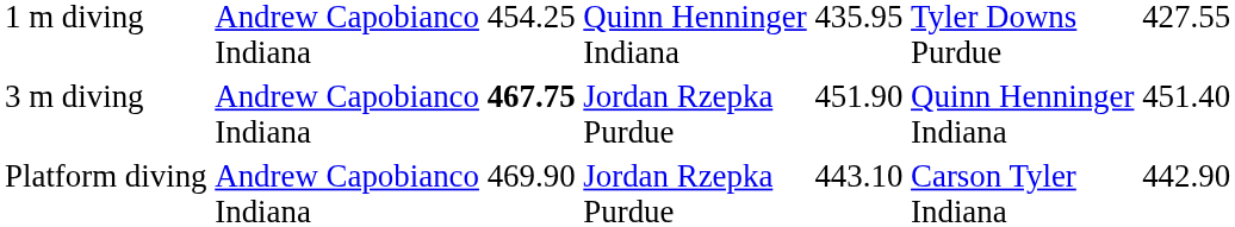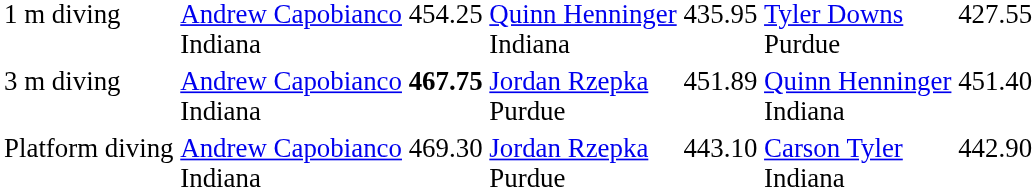3 m diving | column 5: 451.90 -> 451.89
Platform diving | column 3: 469.90 -> 469.30
